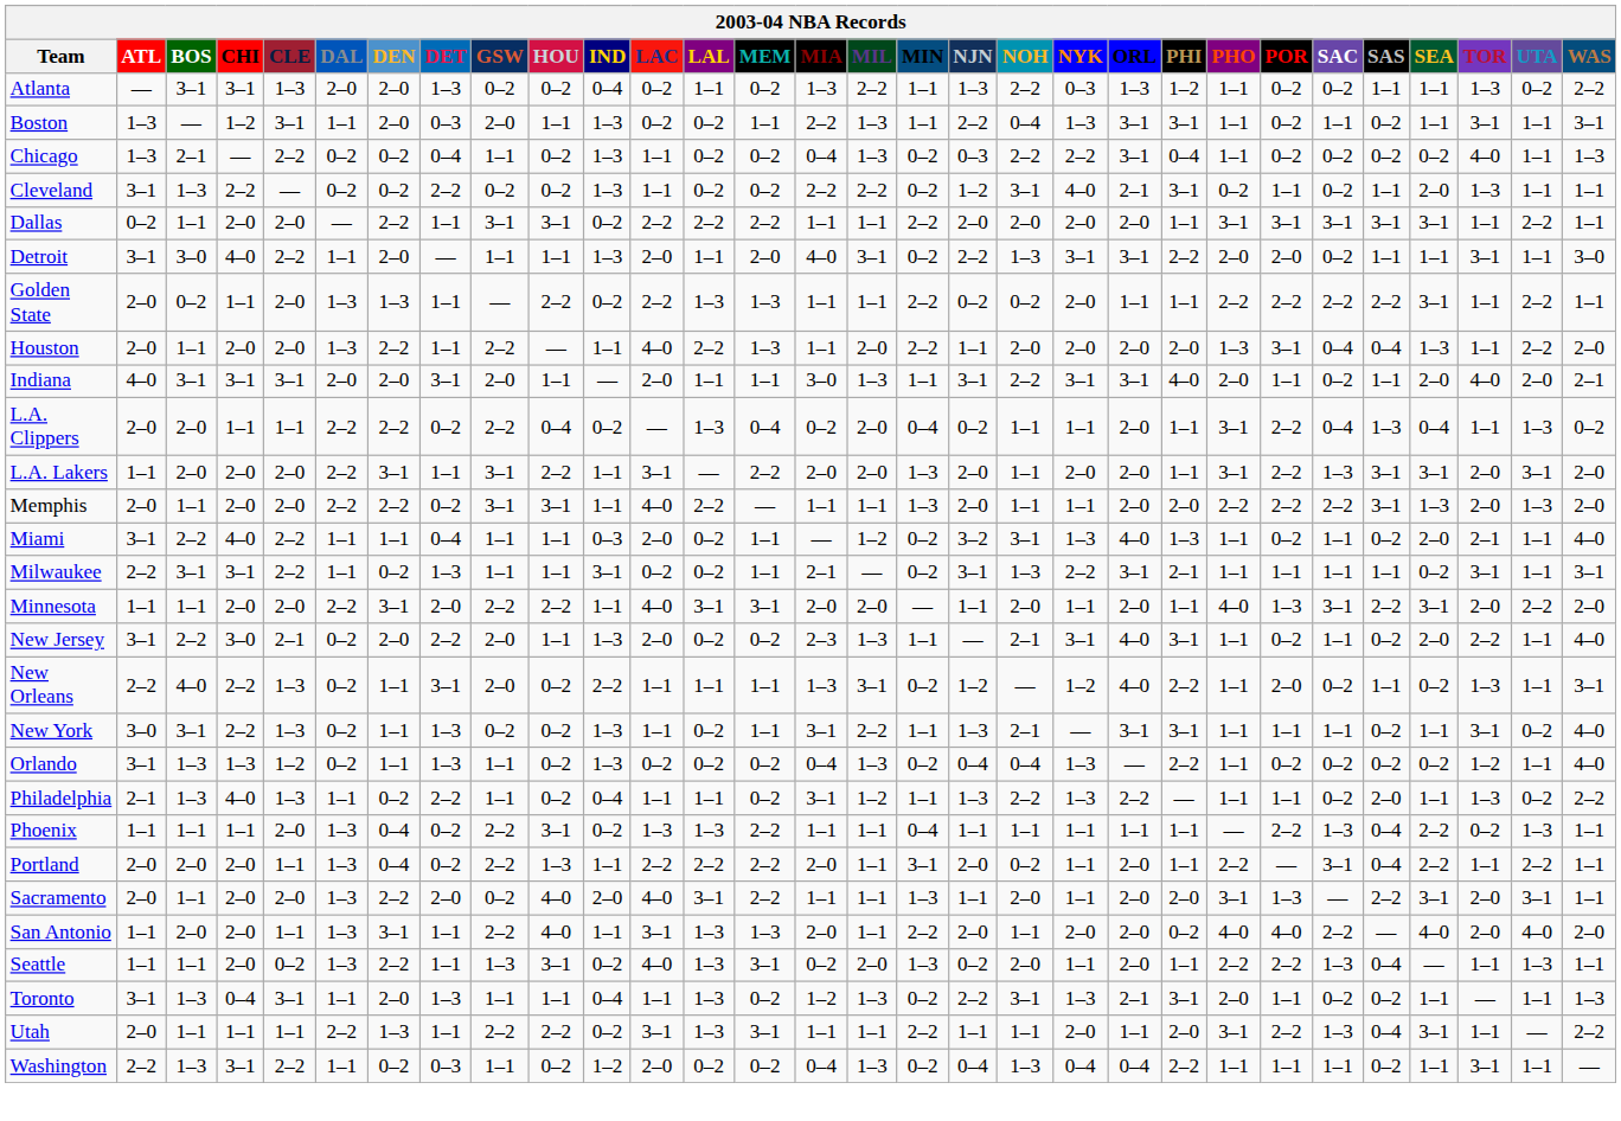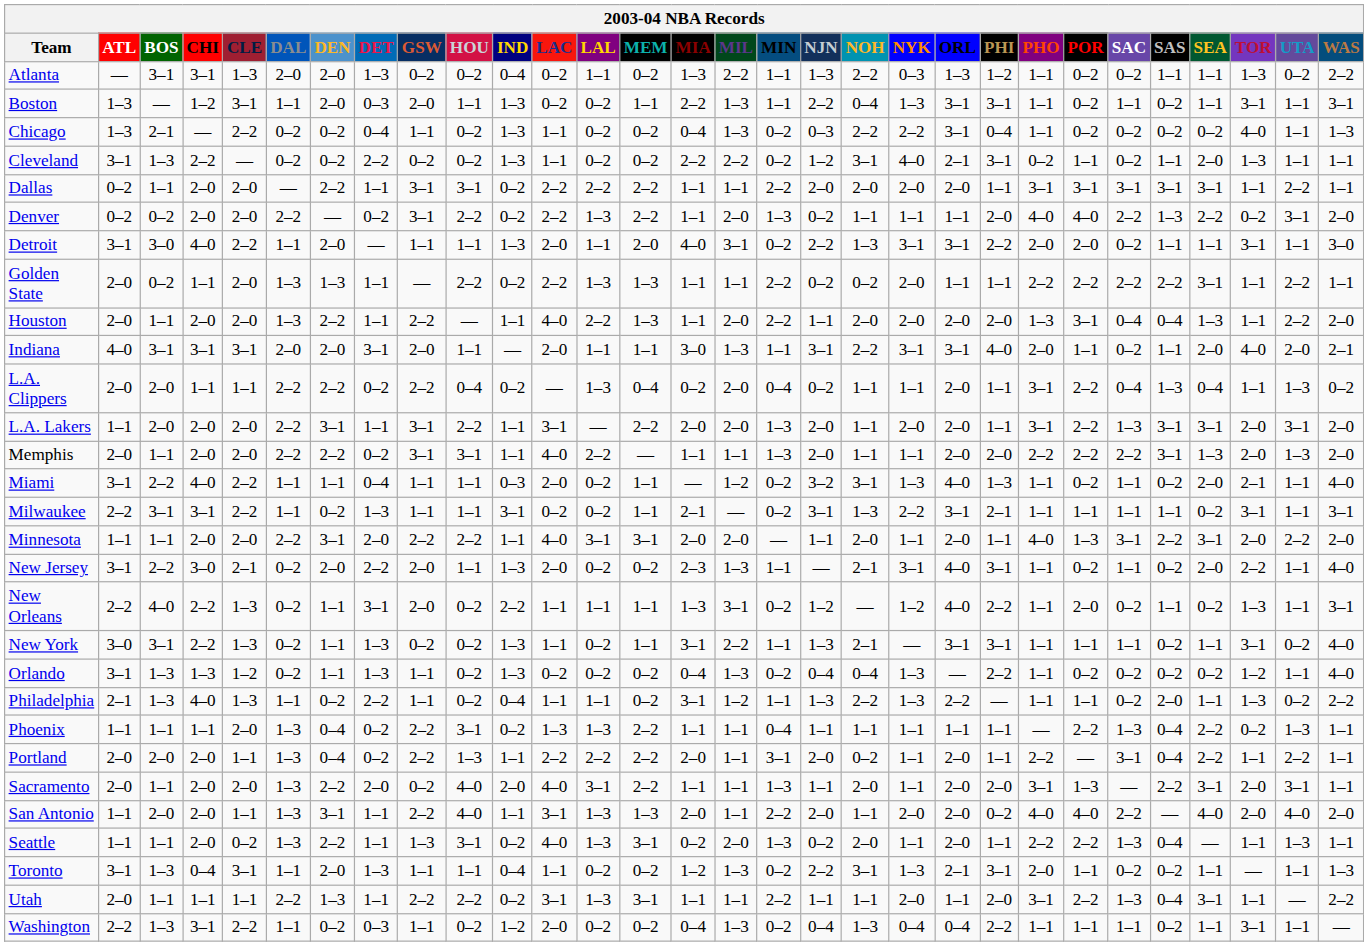+ row: Denver | 0–2 | 0–2 | 2–0 | 2–0 | 2–2 | — | 0–2 | 3–1 | 2–2 | 0–2 | 2–2 | 1–3 | 2–2 | 1–1 | 2–0 | 1–3 | 0–2 | 1–1 | 1–1 | 1–1 | 2–0 | 4–0 | 4–0 | 2–2 | 1–3 | 2–2 | 0–2 | 3–1 | 2–0
Toronto | LAL: 1–3 -> 0–2
